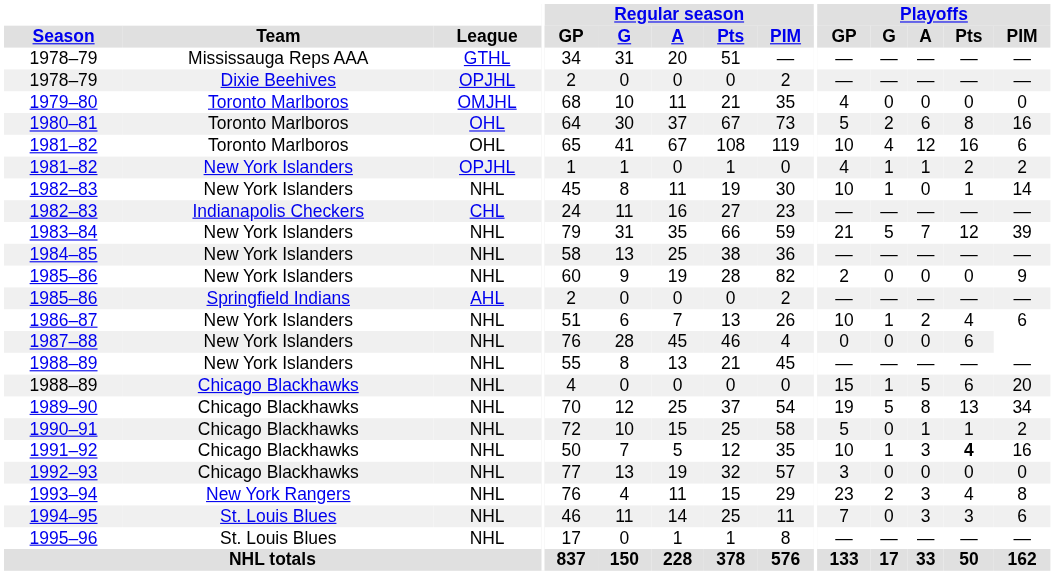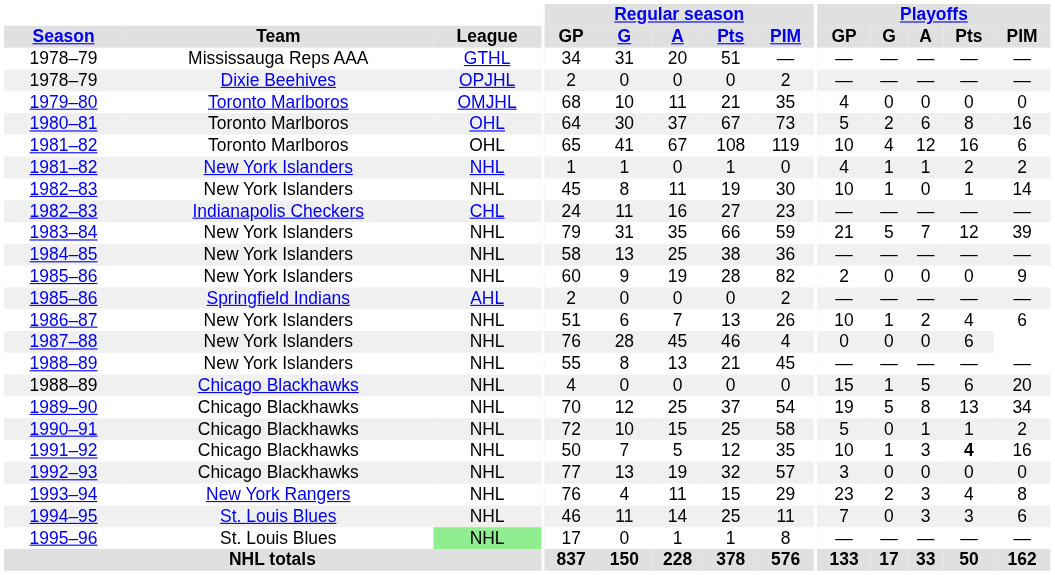1981–82 / New York Islanders | League: OPJHL -> NHL
1995–96 | League: no background -> lightgreen background
